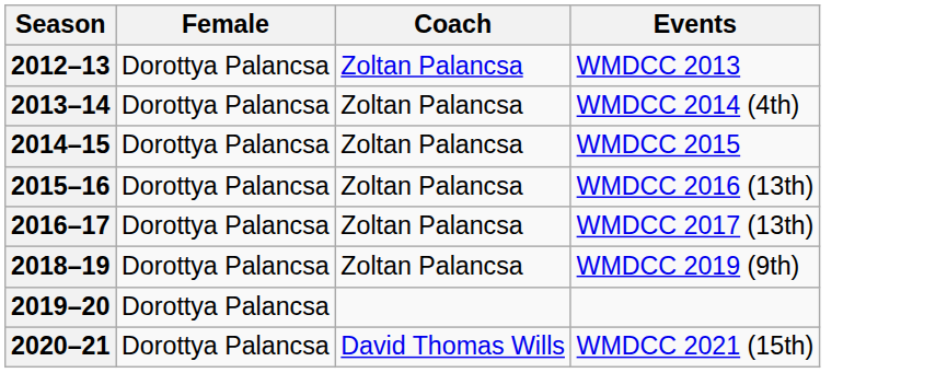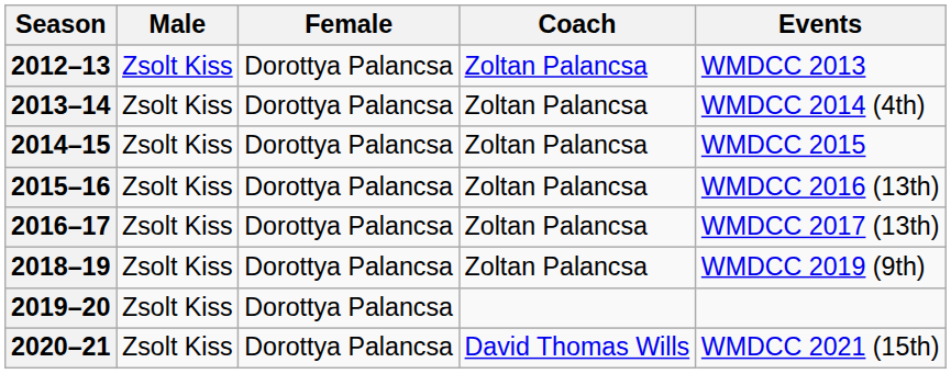+ column: Male | Zsolt Kiss | Zsolt Kiss | Zsolt Kiss | Zsolt Kiss | Zsolt Kiss | Zsolt Kiss | Zsolt Kiss | Zsolt Kiss
